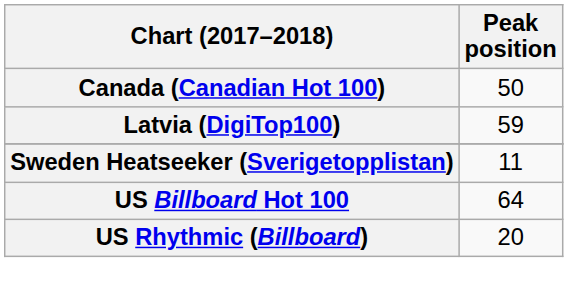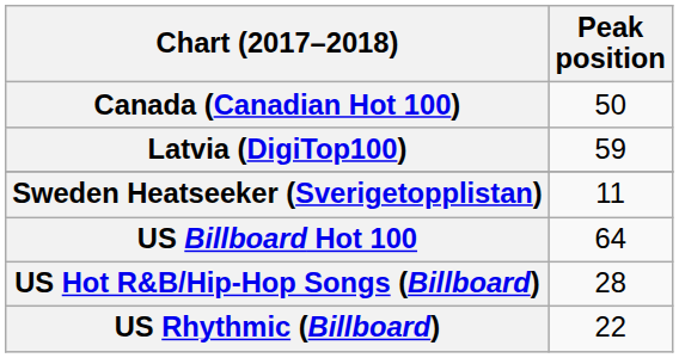+ row: US Hot R&B/Hip-Hop Songs (Billboard) | 28
US Rhythmic (Billboard) | Peak position: 20 -> 22
